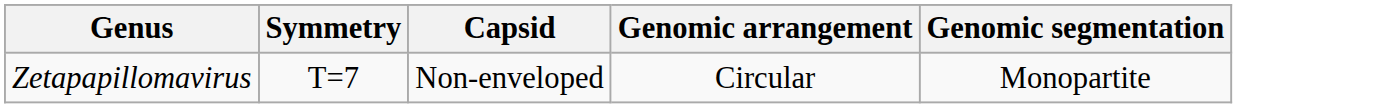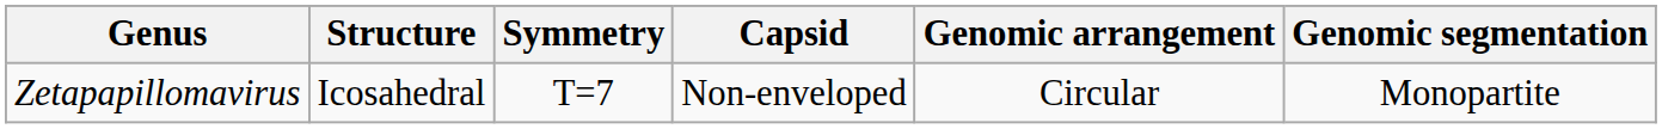+ column: Structure | Icosahedral
